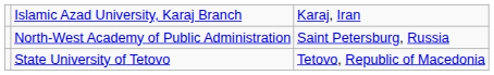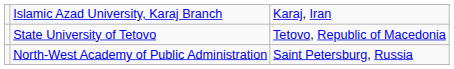rows swapped: North-West Academy of Public Administration <-> State University of Tetovo
